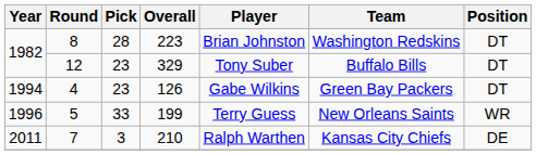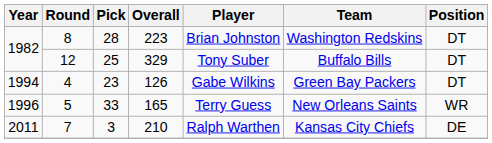12 | Pick: 23 -> 25
5 | Overall: 199 -> 165
